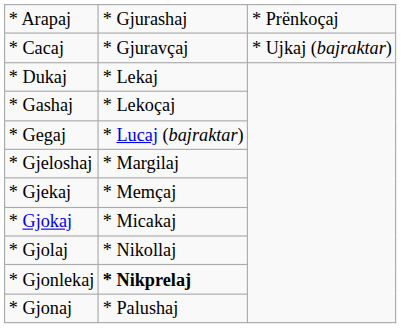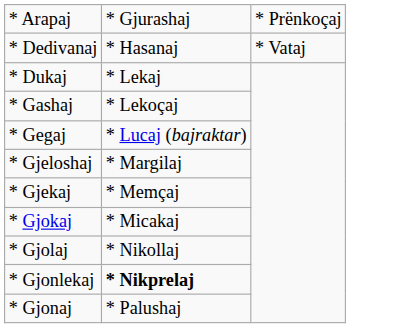- row: * Cacaj | * Gjuravçaj | * Ujkaj (bajraktar)
+ row: * Dedivanaj | * Hasanaj | * Vataj
